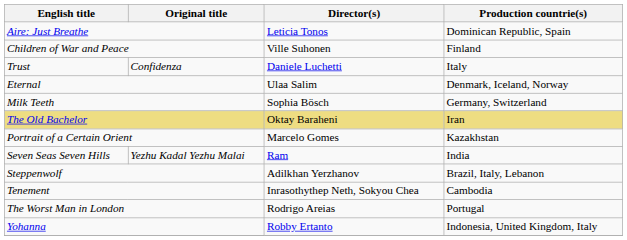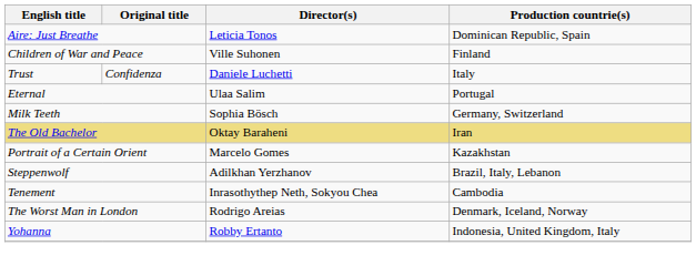Eternal | Production countrie(s): Denmark, Iceland, Norway -> Portugal
- row: Seven Seas Seven Hills | Yezhu Kadal Yezhu Malai | Ram | India
The Worst Man in London | Production countrie(s): Portugal -> Denmark, Iceland, Norway
